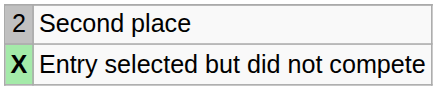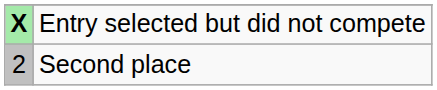rows swapped: Second place <-> Entry selected but did not compete
